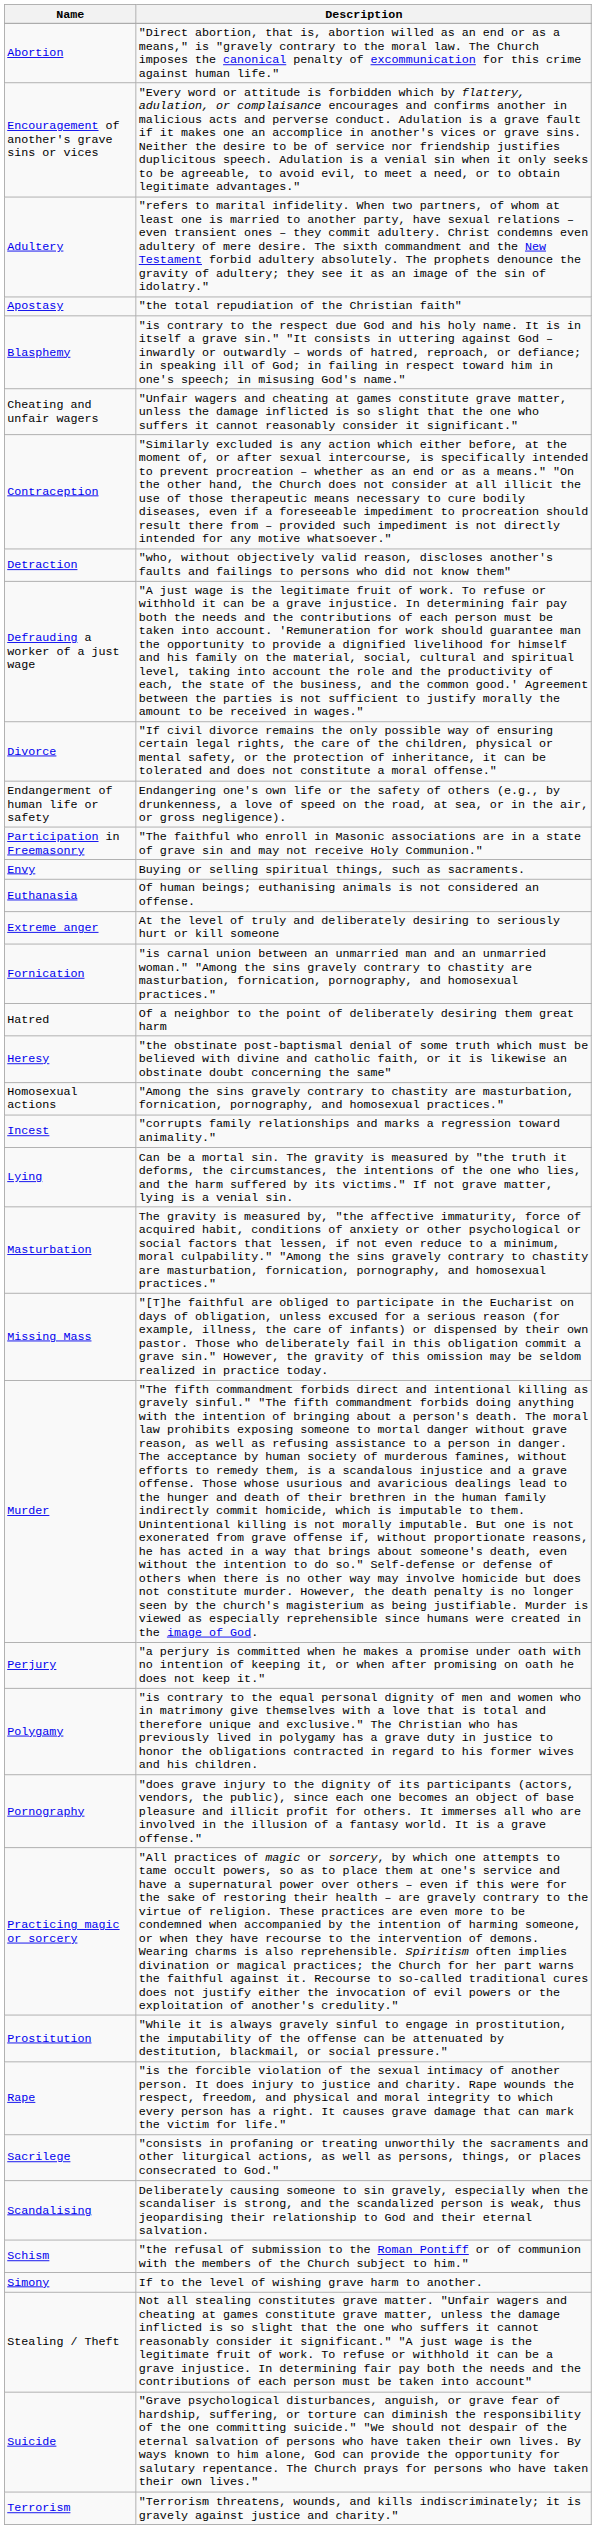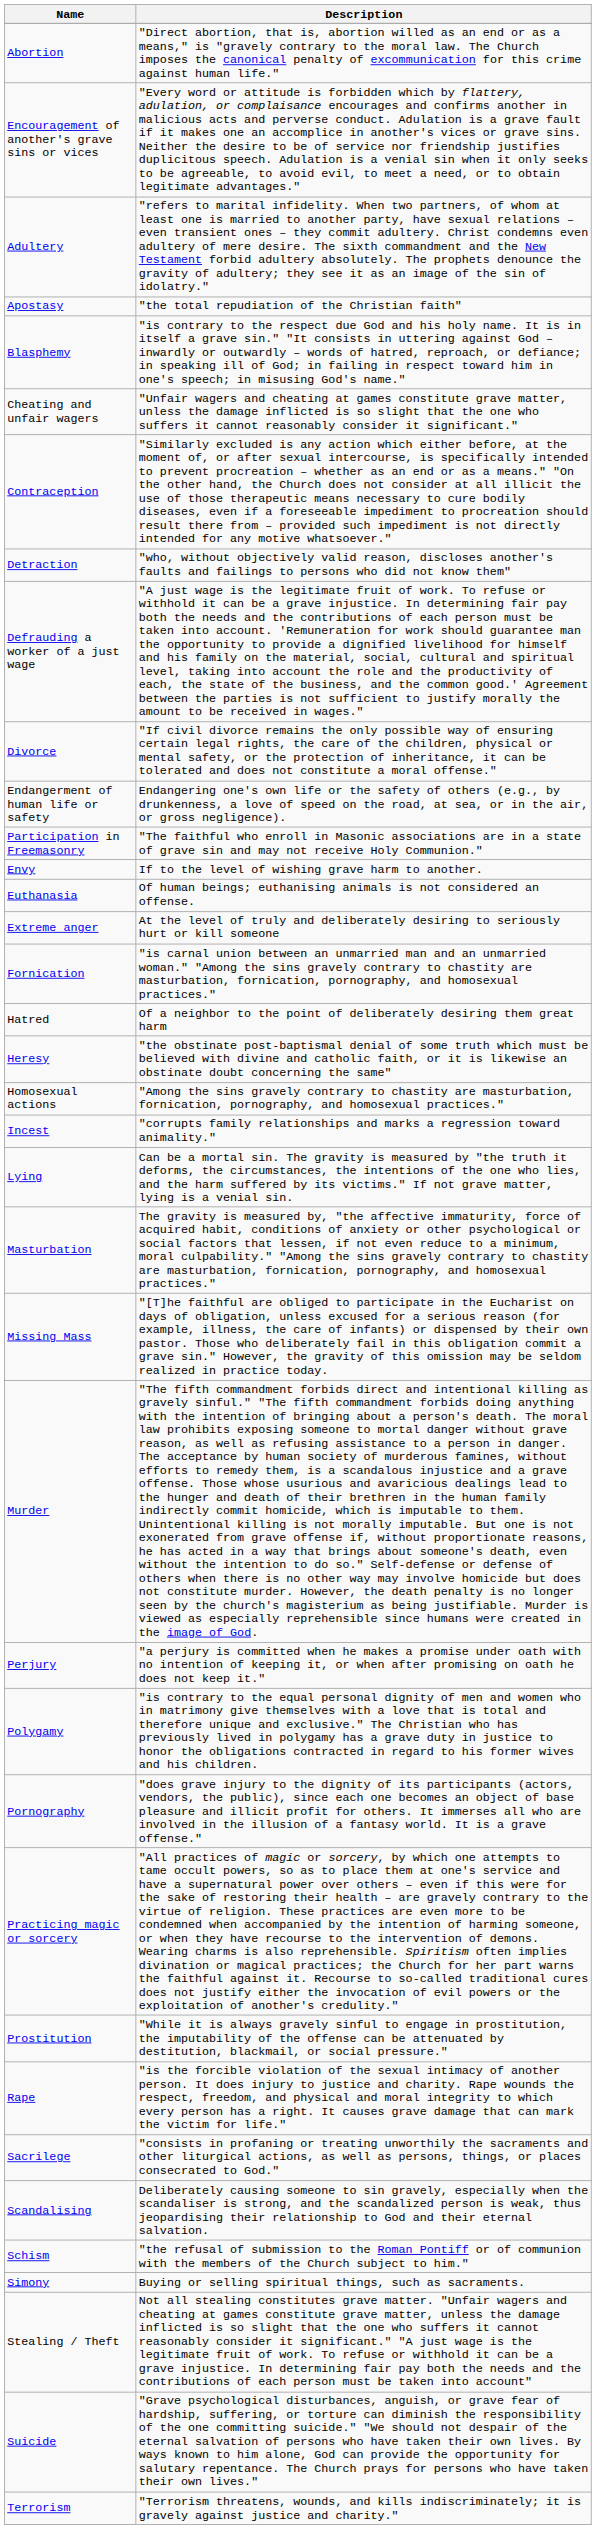Envy | Description: Buying or selling spiritual things, such as sacraments. -> If to the level of wishing grave harm to another.
Simony | Description: If to the level of wishing grave harm to another. -> Buying or selling spiritual things, such as sacraments.
